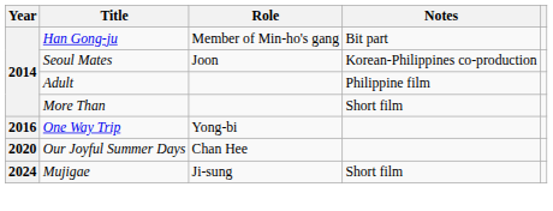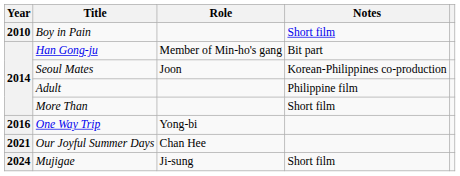+ row: 2010 | Boy in Pain | Short film
Our Joyful Summer Days | Year: 2020 -> 2021
